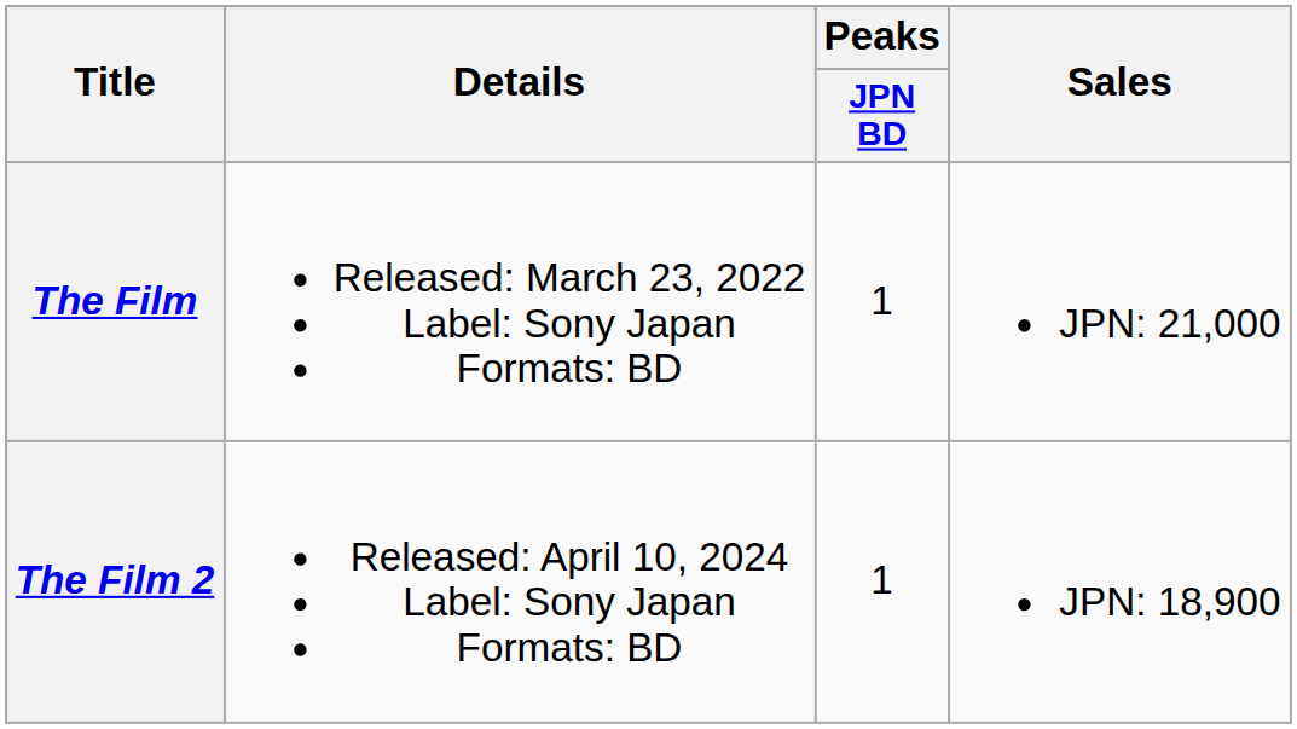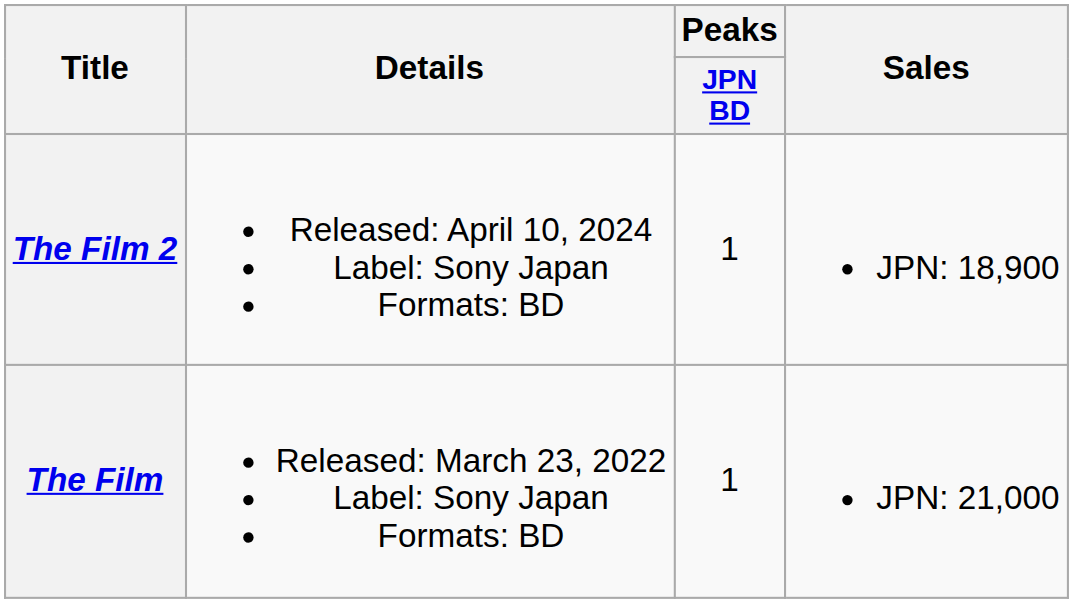rows swapped: The Film <-> The Film 2
